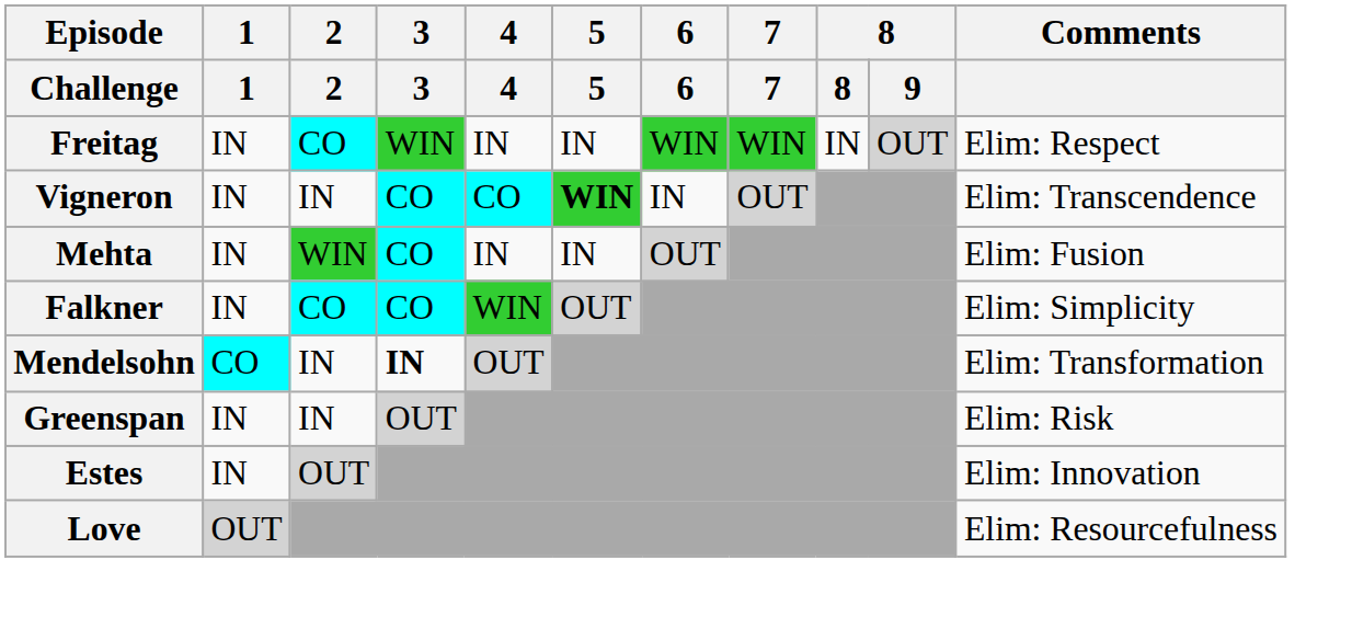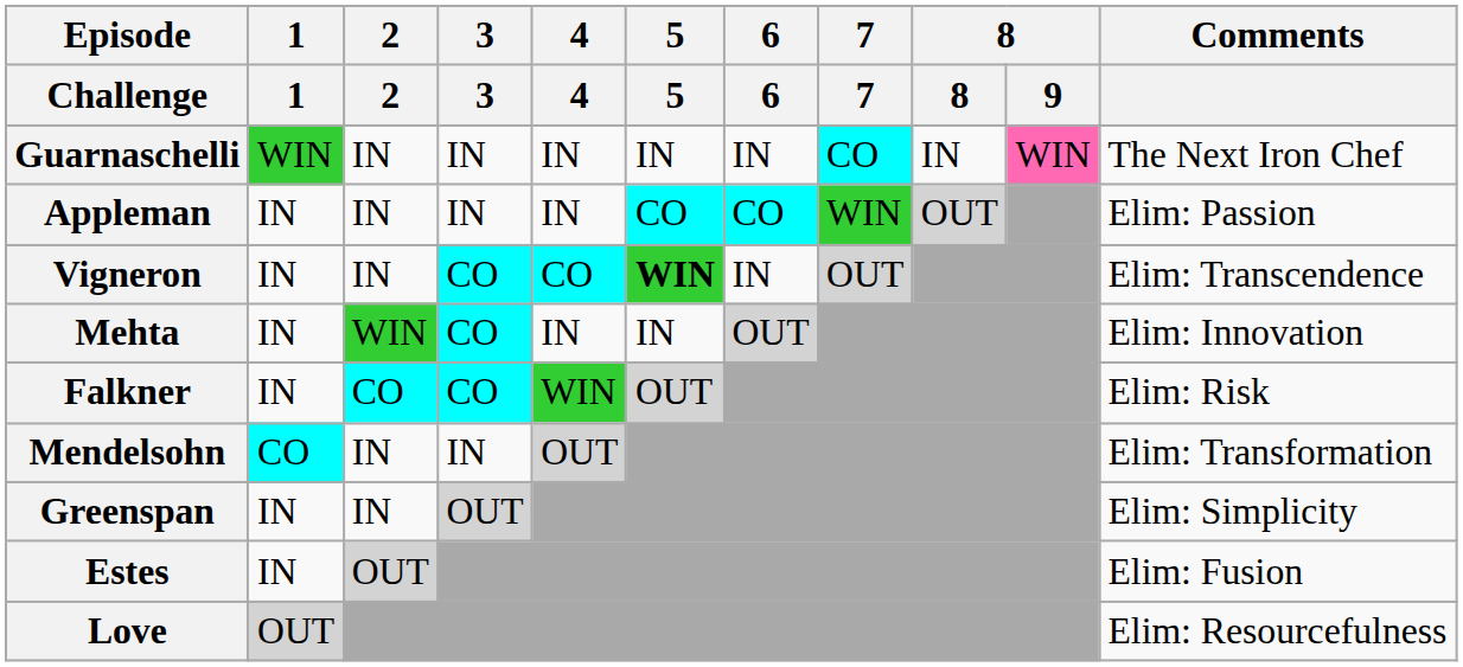+ row: Guarnaschelli | WIN | IN | IN | IN | IN | IN | CO | IN | WIN | The Next Iron Chef
- row: Freitag | IN | CO | WIN | IN | IN | WIN | WIN | IN | OUT | Elim: Respect
+ row: Appleman | IN | IN | IN | IN | CO | CO | WIN | OUT | Elim: Passion
Mehta | Comments: Elim: Fusion -> Elim: Innovation
Falkner | Comments: Elim: Simplicity -> Elim: Risk
Mendelsohn | 3: bold -> normal
Greenspan | Comments: Elim: Risk -> Elim: Simplicity
Estes | Comments: Elim: Innovation -> Elim: Fusion
